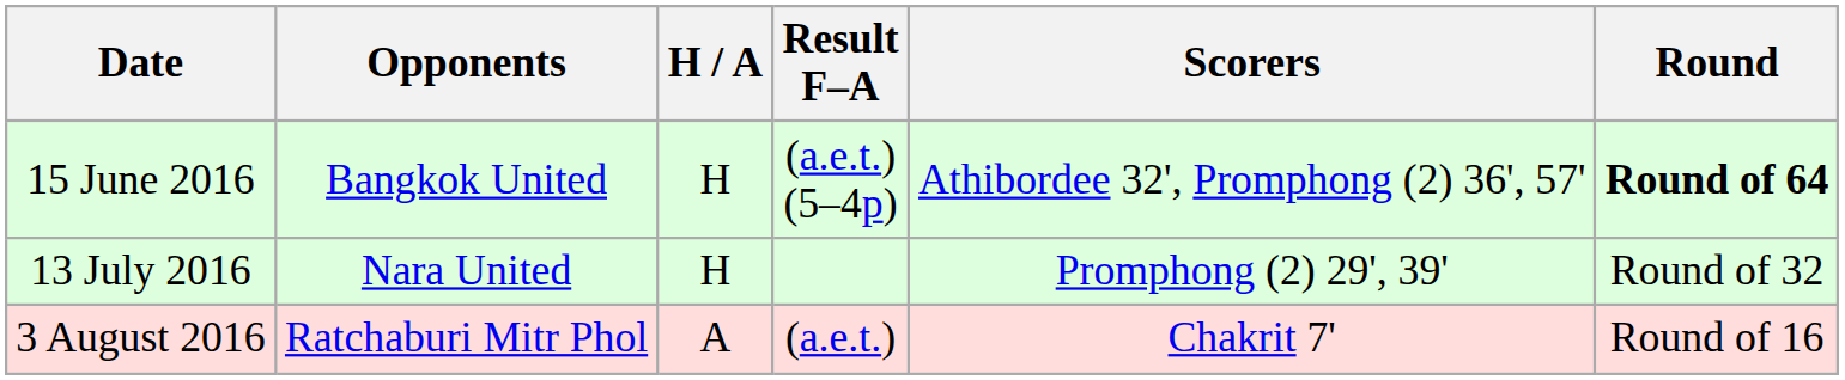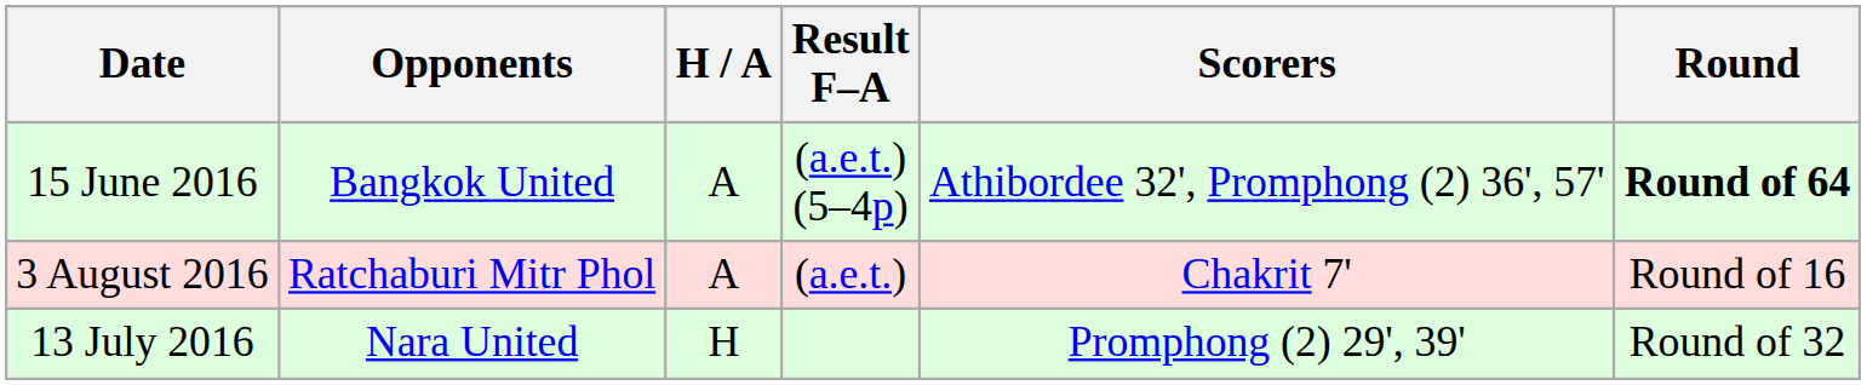15 June 2016 | H / A: H -> A
rows swapped: 13 July 2016 <-> 3 August 2016
